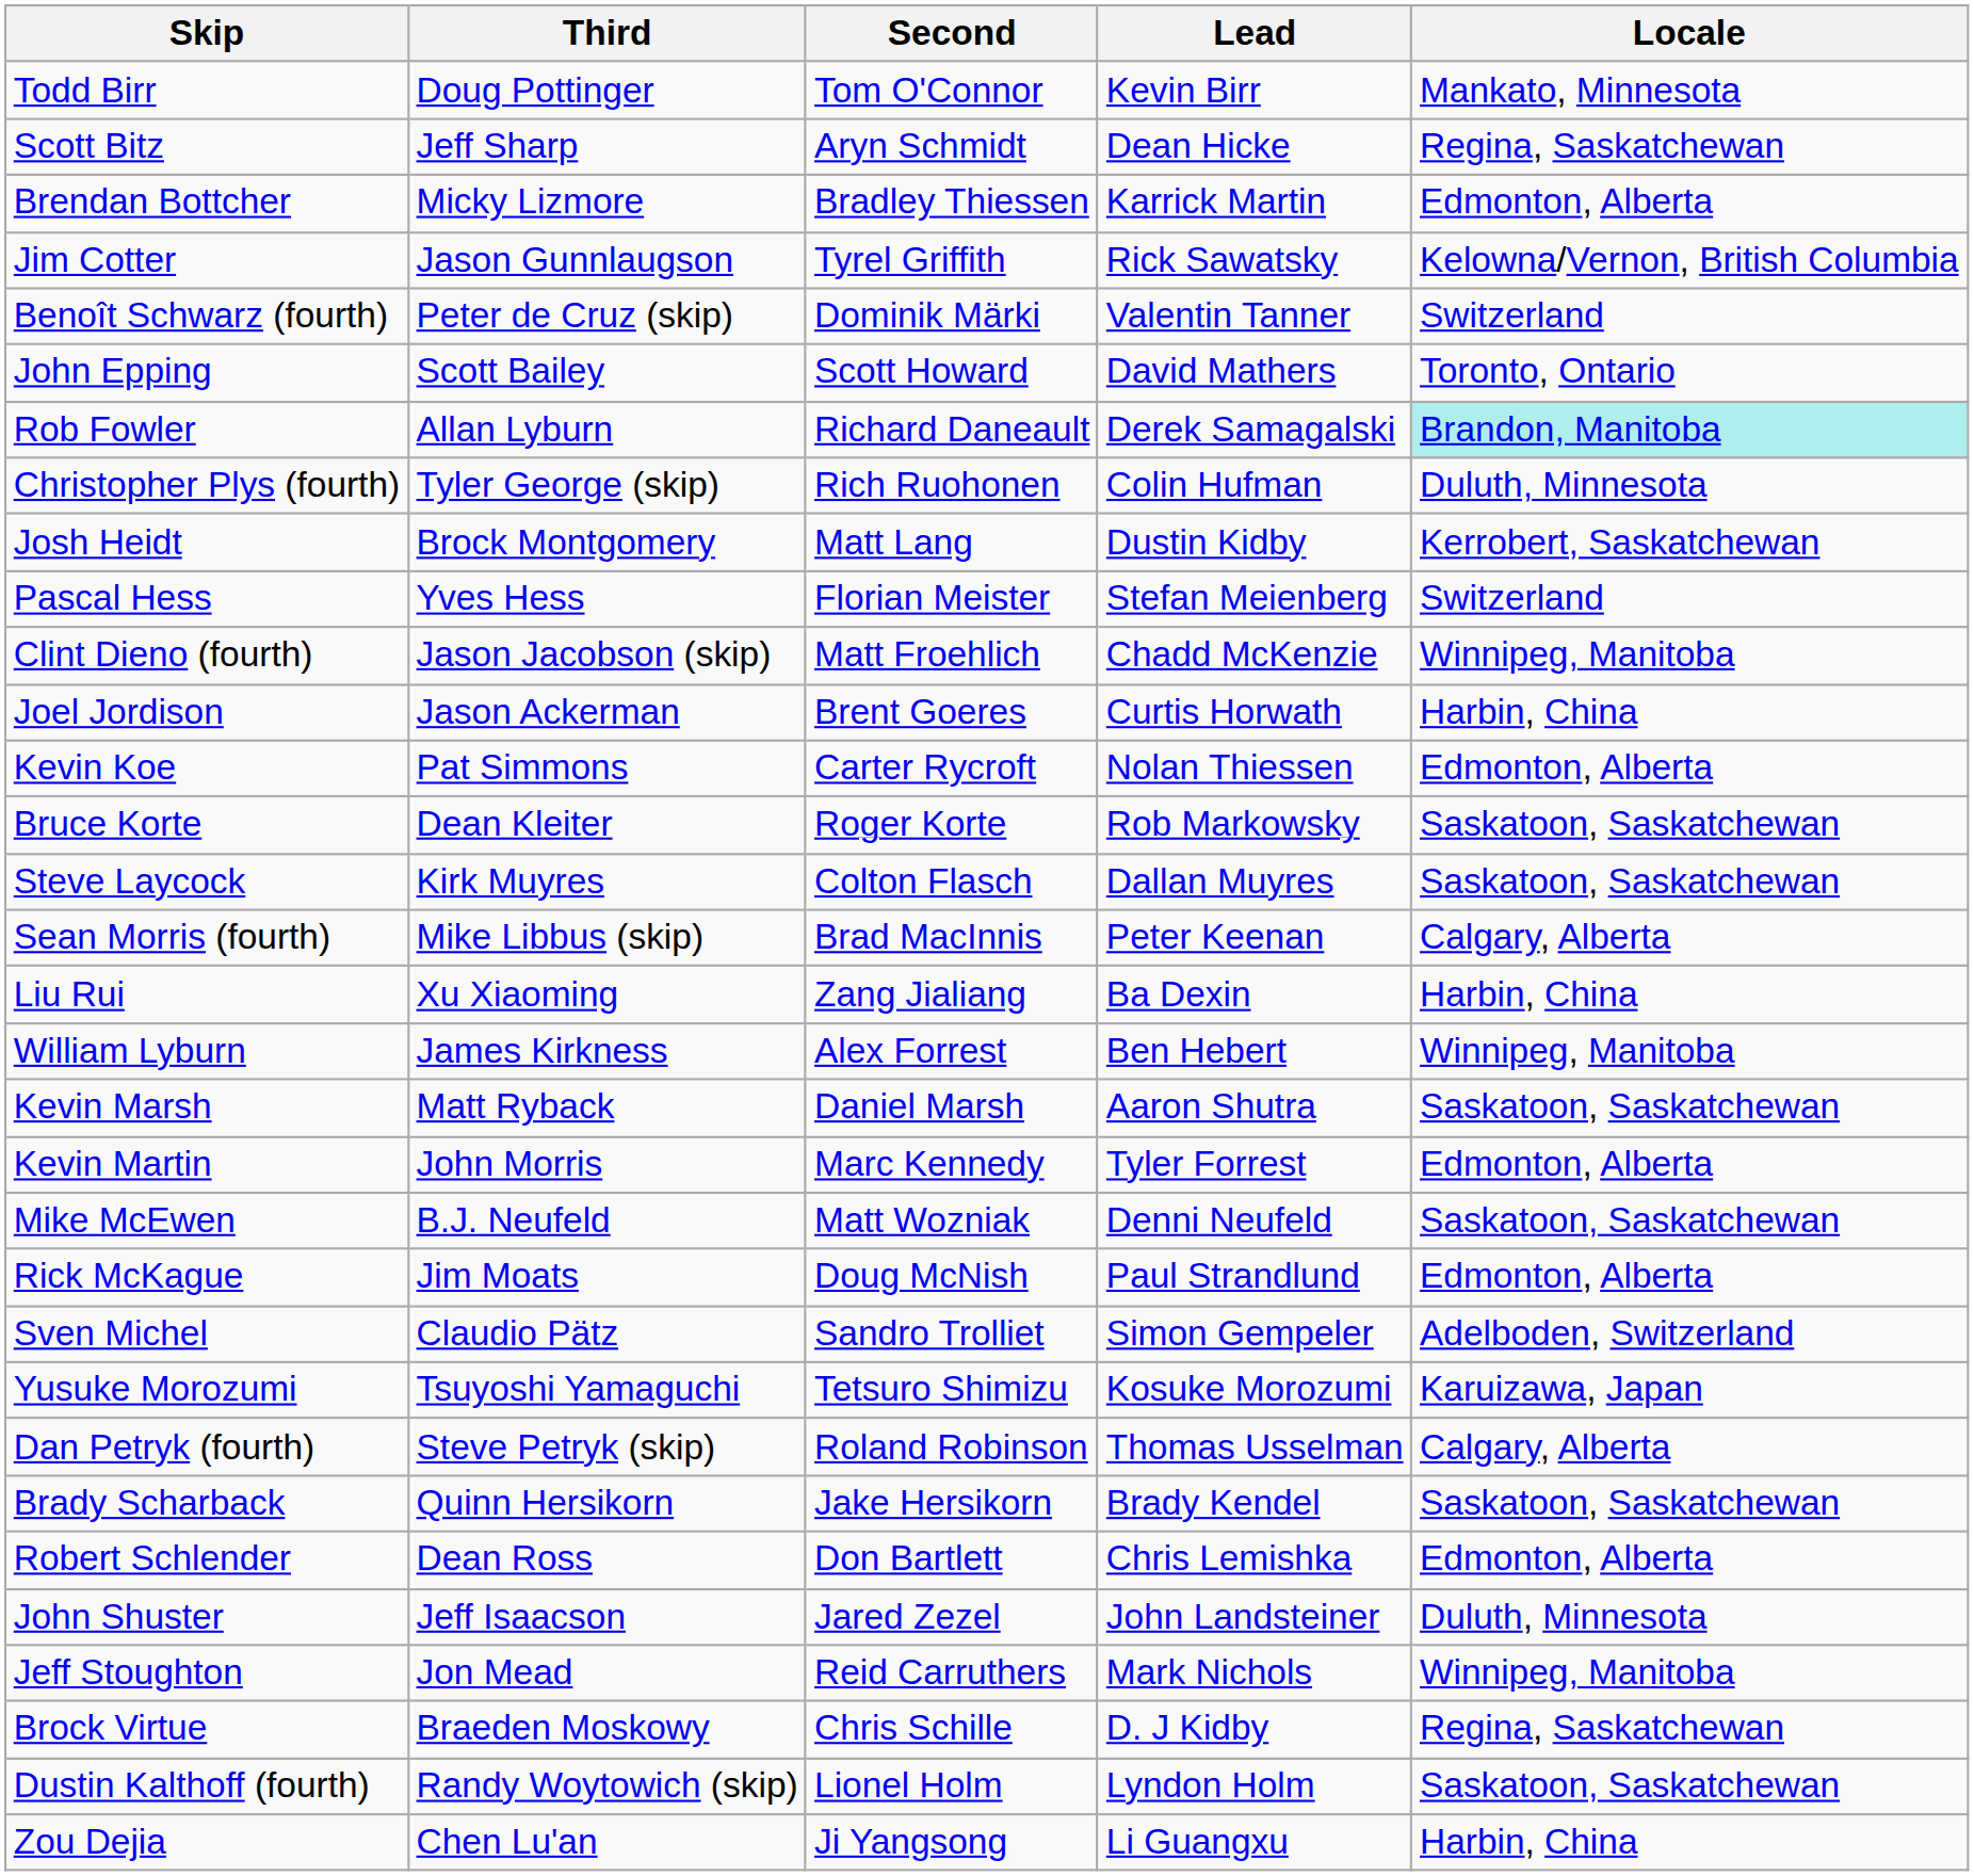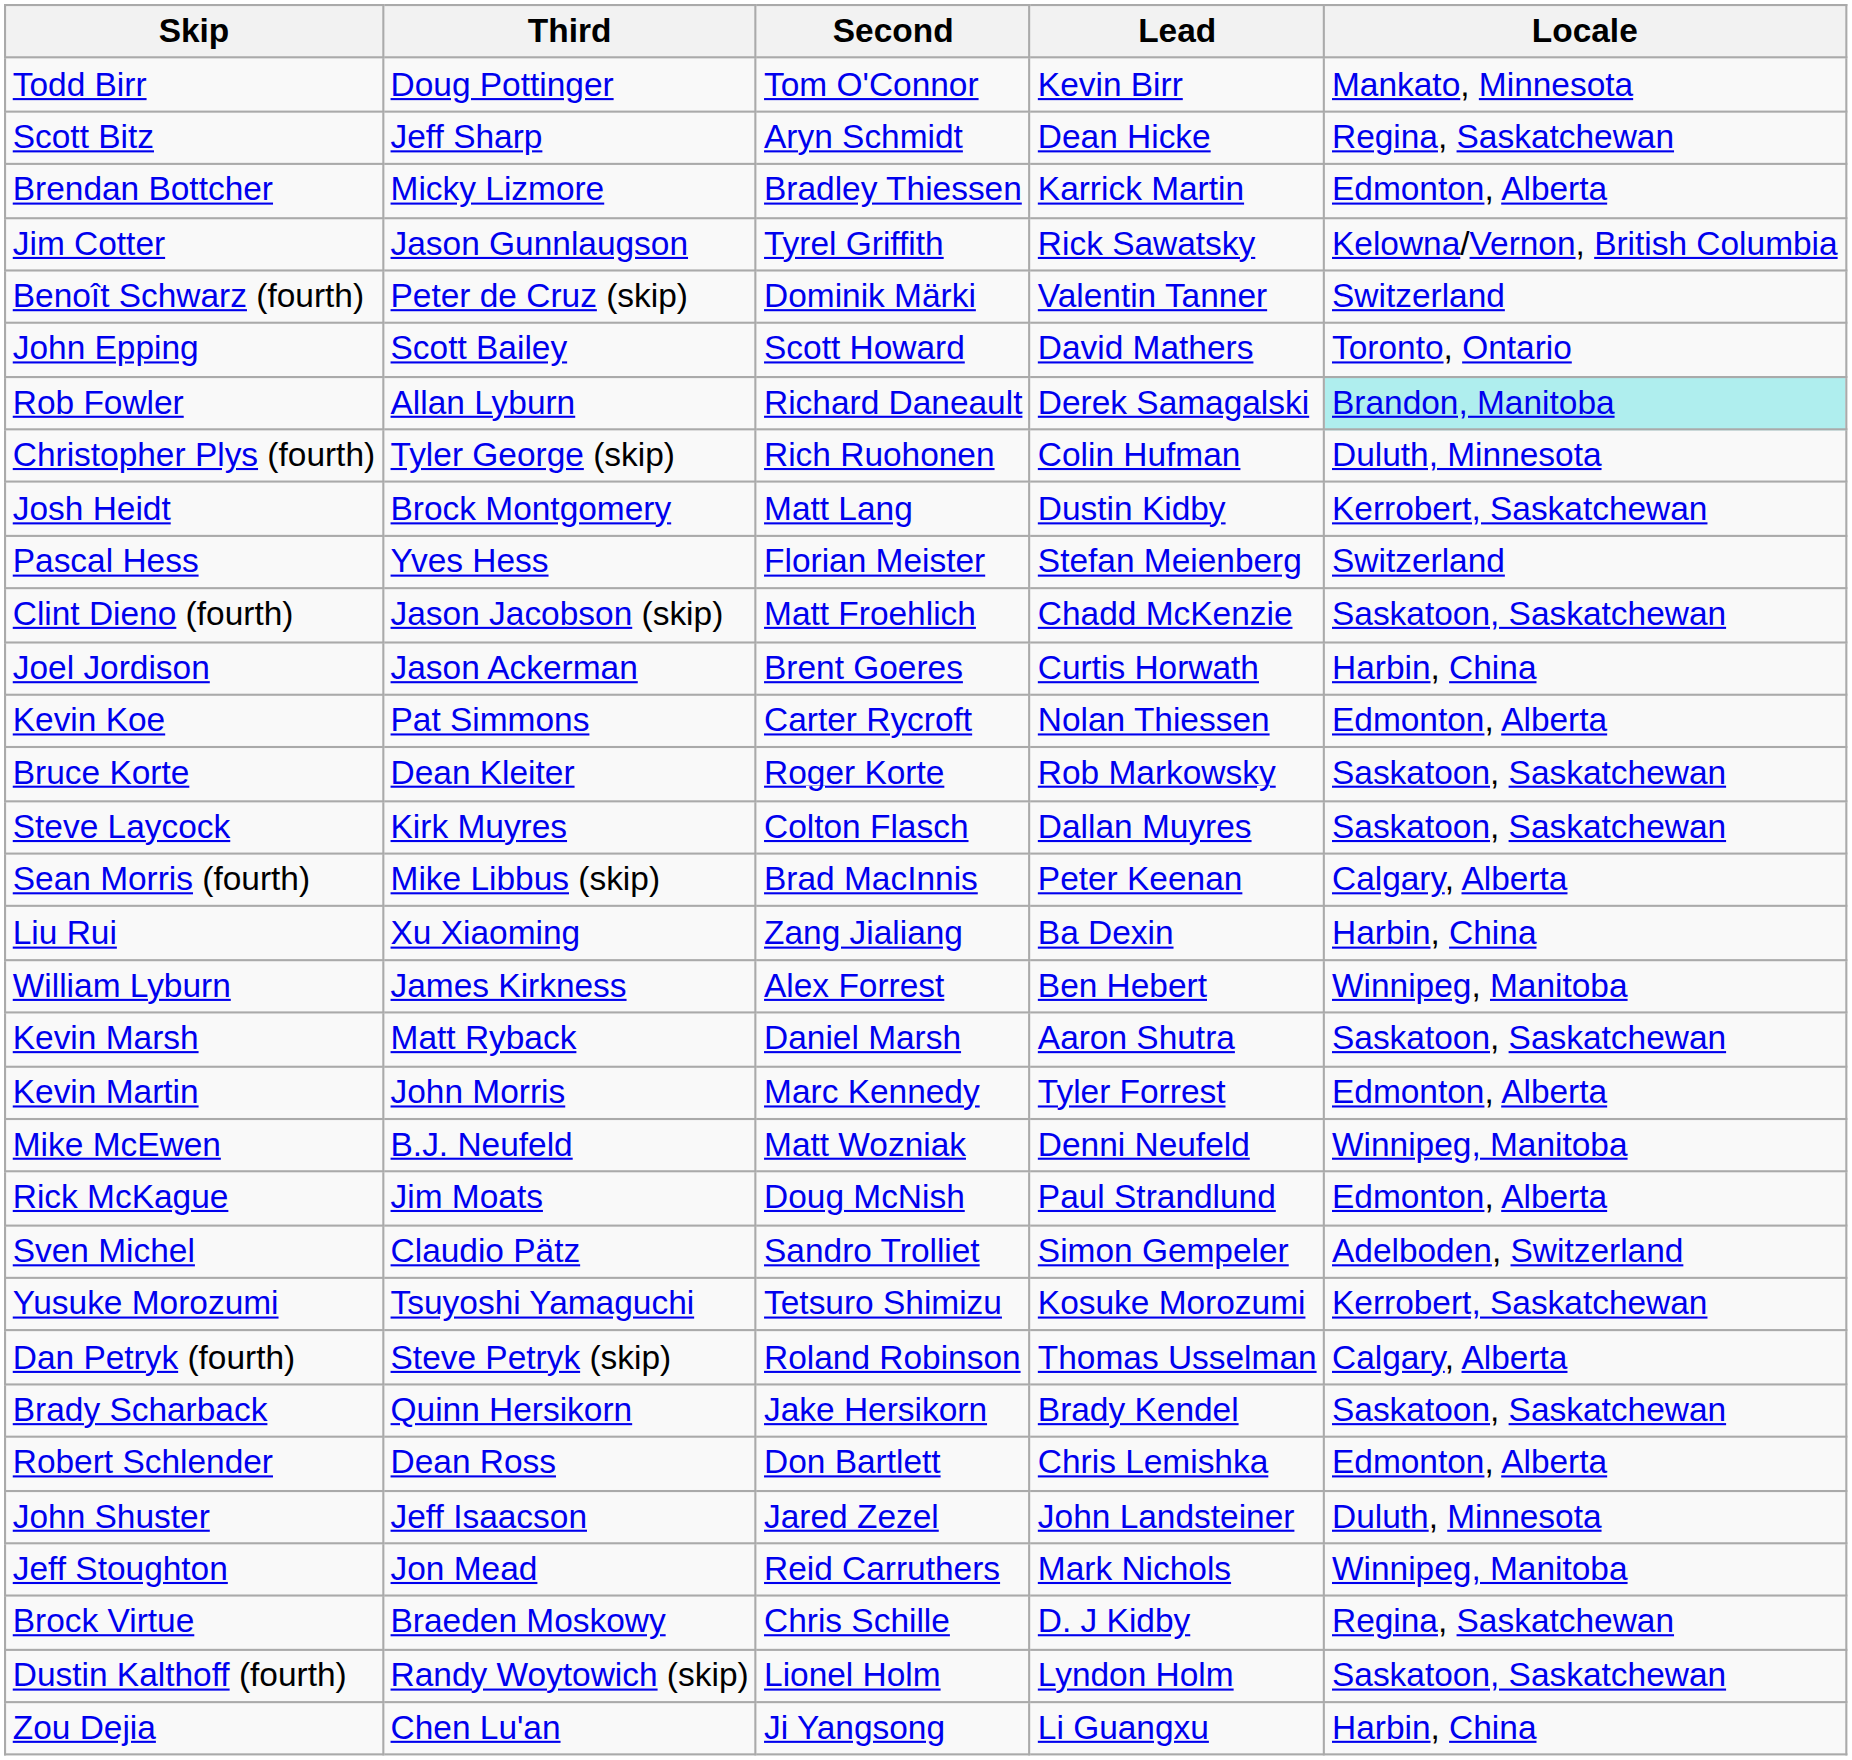Clint Dieno (fourth) | Locale: Winnipeg, Manitoba -> Saskatoon, Saskatchewan
Mike McEwen | Locale: Saskatoon, Saskatchewan -> Winnipeg, Manitoba
Yusuke Morozumi | Locale: Karuizawa, Japan -> Kerrobert, Saskatchewan
